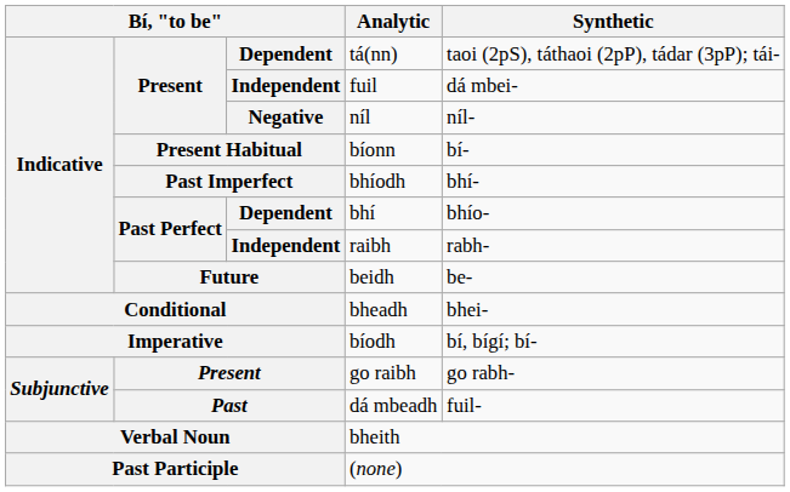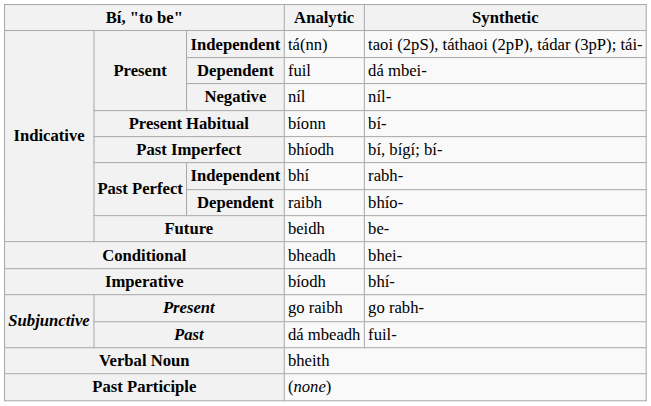tá(nn) | column 3: Dependent -> Independent
fuil | column 3: Independent -> Dependent
bhíodh | Synthetic: bhí- -> bí, bígí; bí-
bhí | column 3: Dependent -> Independent
bhí | Synthetic: bhío- -> rabh-
raibh | column 3: Independent -> Dependent
raibh | Synthetic: rabh- -> bhío-
bíodh | Synthetic: bí, bígí; bí- -> bhí-
